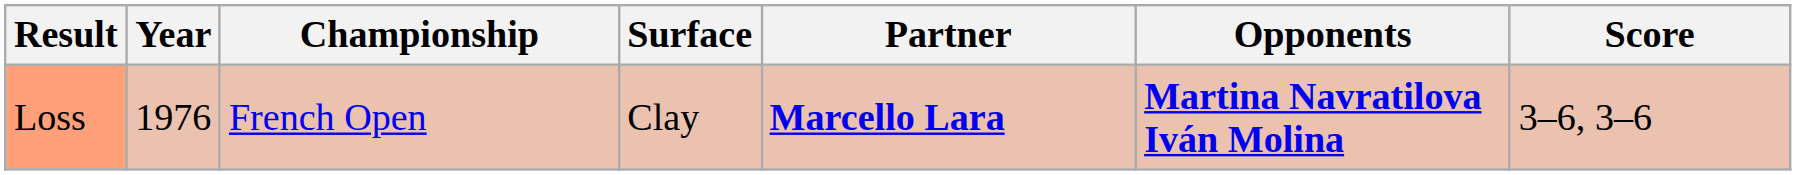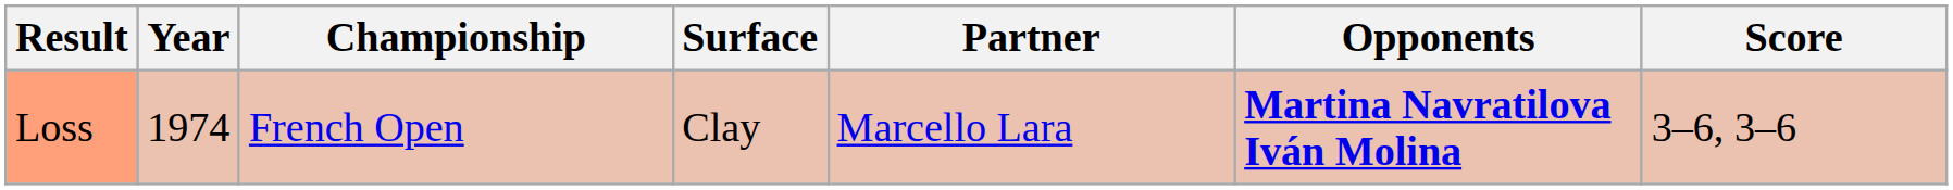Loss | Year: 1976 -> 1974
Loss | Partner: bold -> normal
